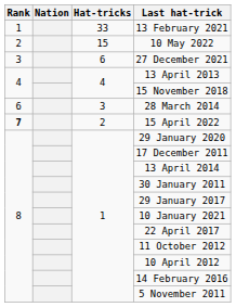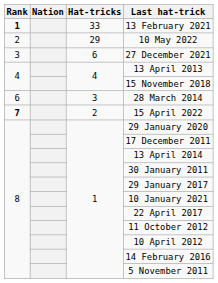13 February 2021 | Rank: normal -> bold
10 May 2022 | Hat-tricks: 15 -> 29
